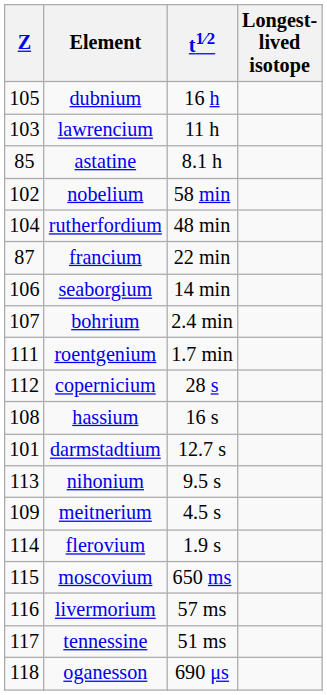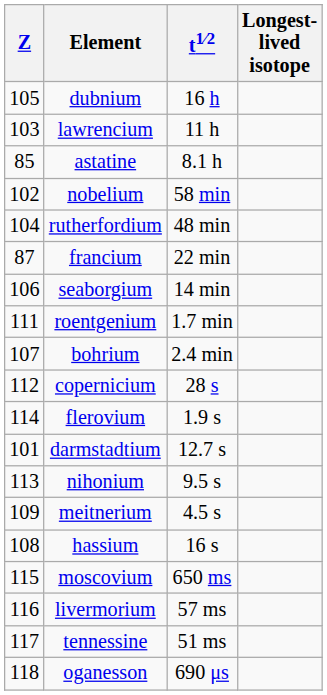rows swapped: bohrium <-> roentgenium
rows swapped: hassium <-> flerovium
